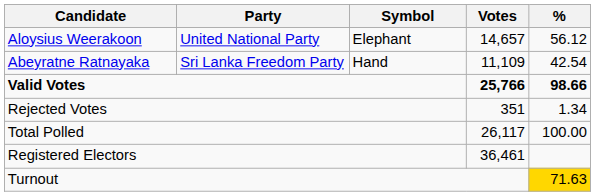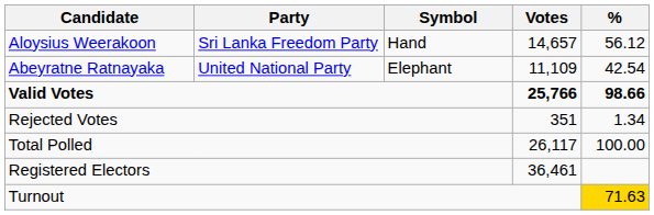Aloysius Weerakoon | Party: United National Party -> Sri Lanka Freedom Party
Aloysius Weerakoon | Symbol: Elephant -> Hand
Abeyratne Ratnayaka | Party: Sri Lanka Freedom Party -> United National Party
Abeyratne Ratnayaka | Symbol: Hand -> Elephant
